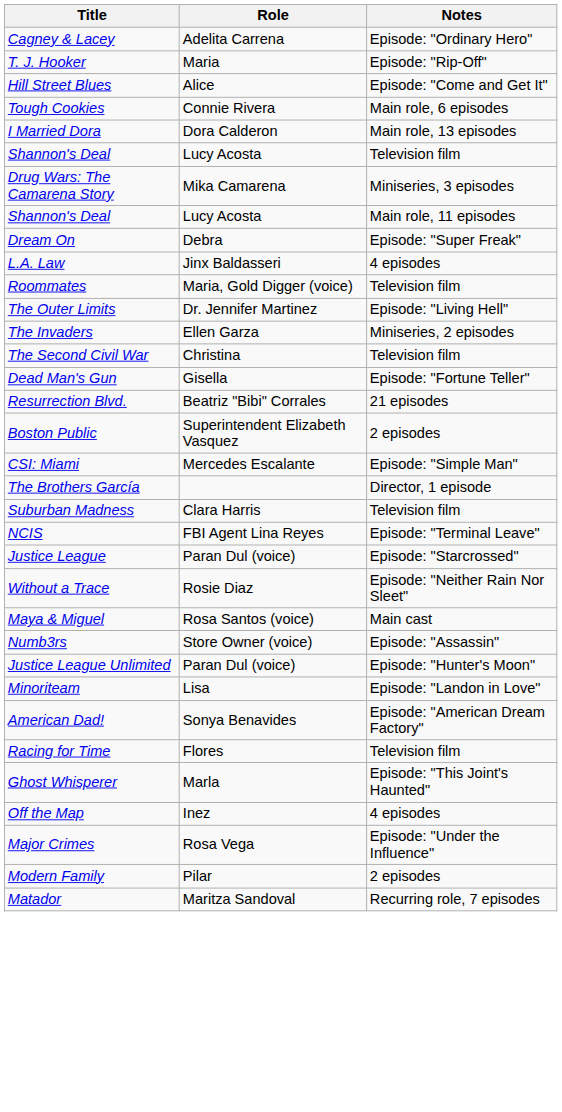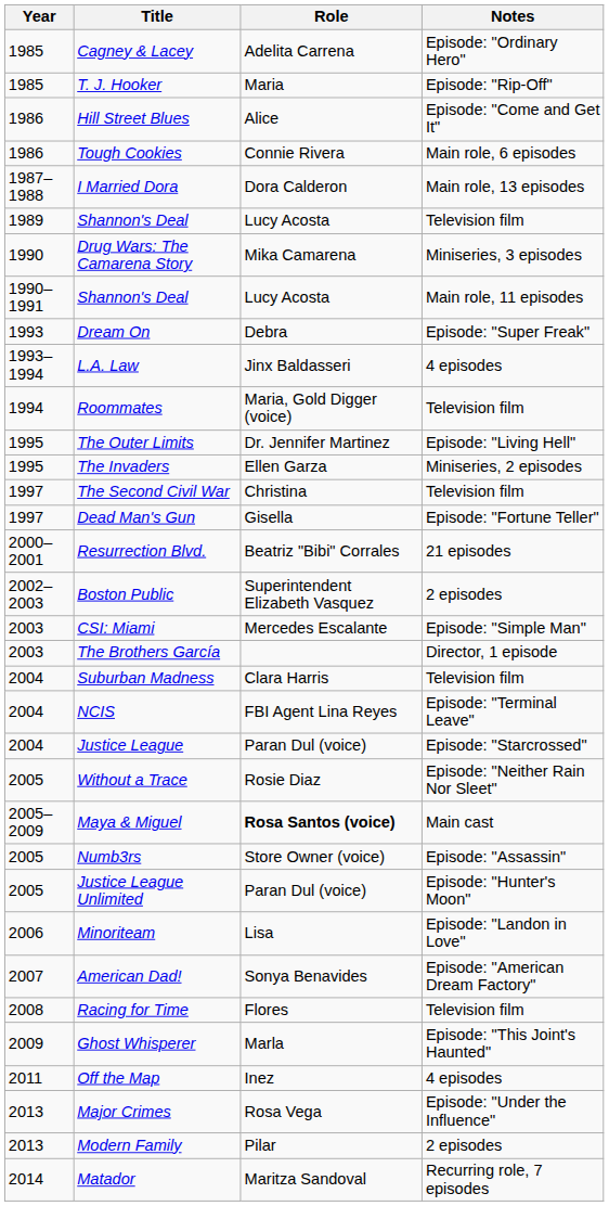+ column: Year | 1985 | 1985 | 1986 | 1986 | 1987–1988 | 1989 | 1990 | 1990–1991 | 1993 | 1993–1994 | 1994 | 1995 | 1995 | 1997 | 1997 | 2000–2001 | 2002–2003 | 2003 | 2003 | 2004 | 2004 | 2004 | 2005 | 2005–2009 | 2005 | 2005 | 2006 | 2007 | 2008 | 2009 | 2011 | 2013 | 2013 | 2014
Maya & Miguel | Role: normal -> bold
